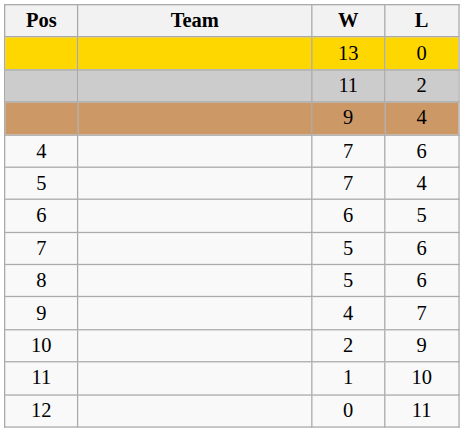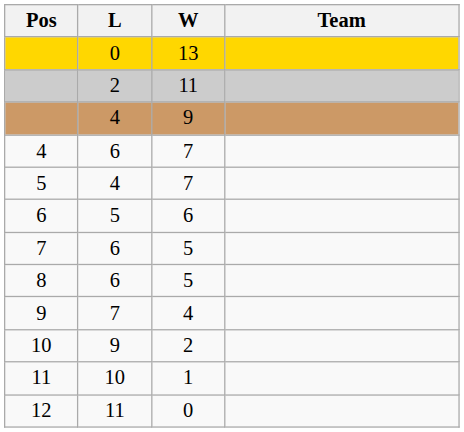columns swapped: Team <-> L
